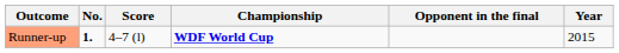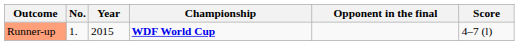columns swapped: Year <-> Score
Runner-up | No.: bold -> normal
